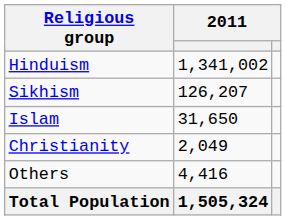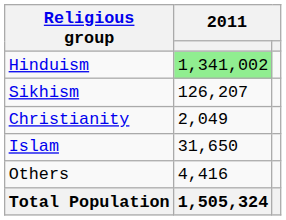Hinduism | column 2: no background -> lightgreen background
rows swapped: Islam <-> Christianity
